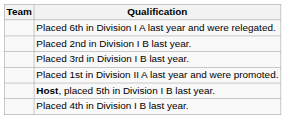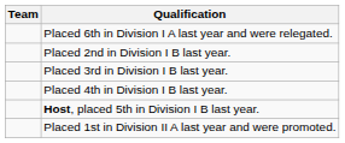rows swapped: Placed 4th in Division I B last year. <-> Placed 1st in Division II A last year and were promoted.
